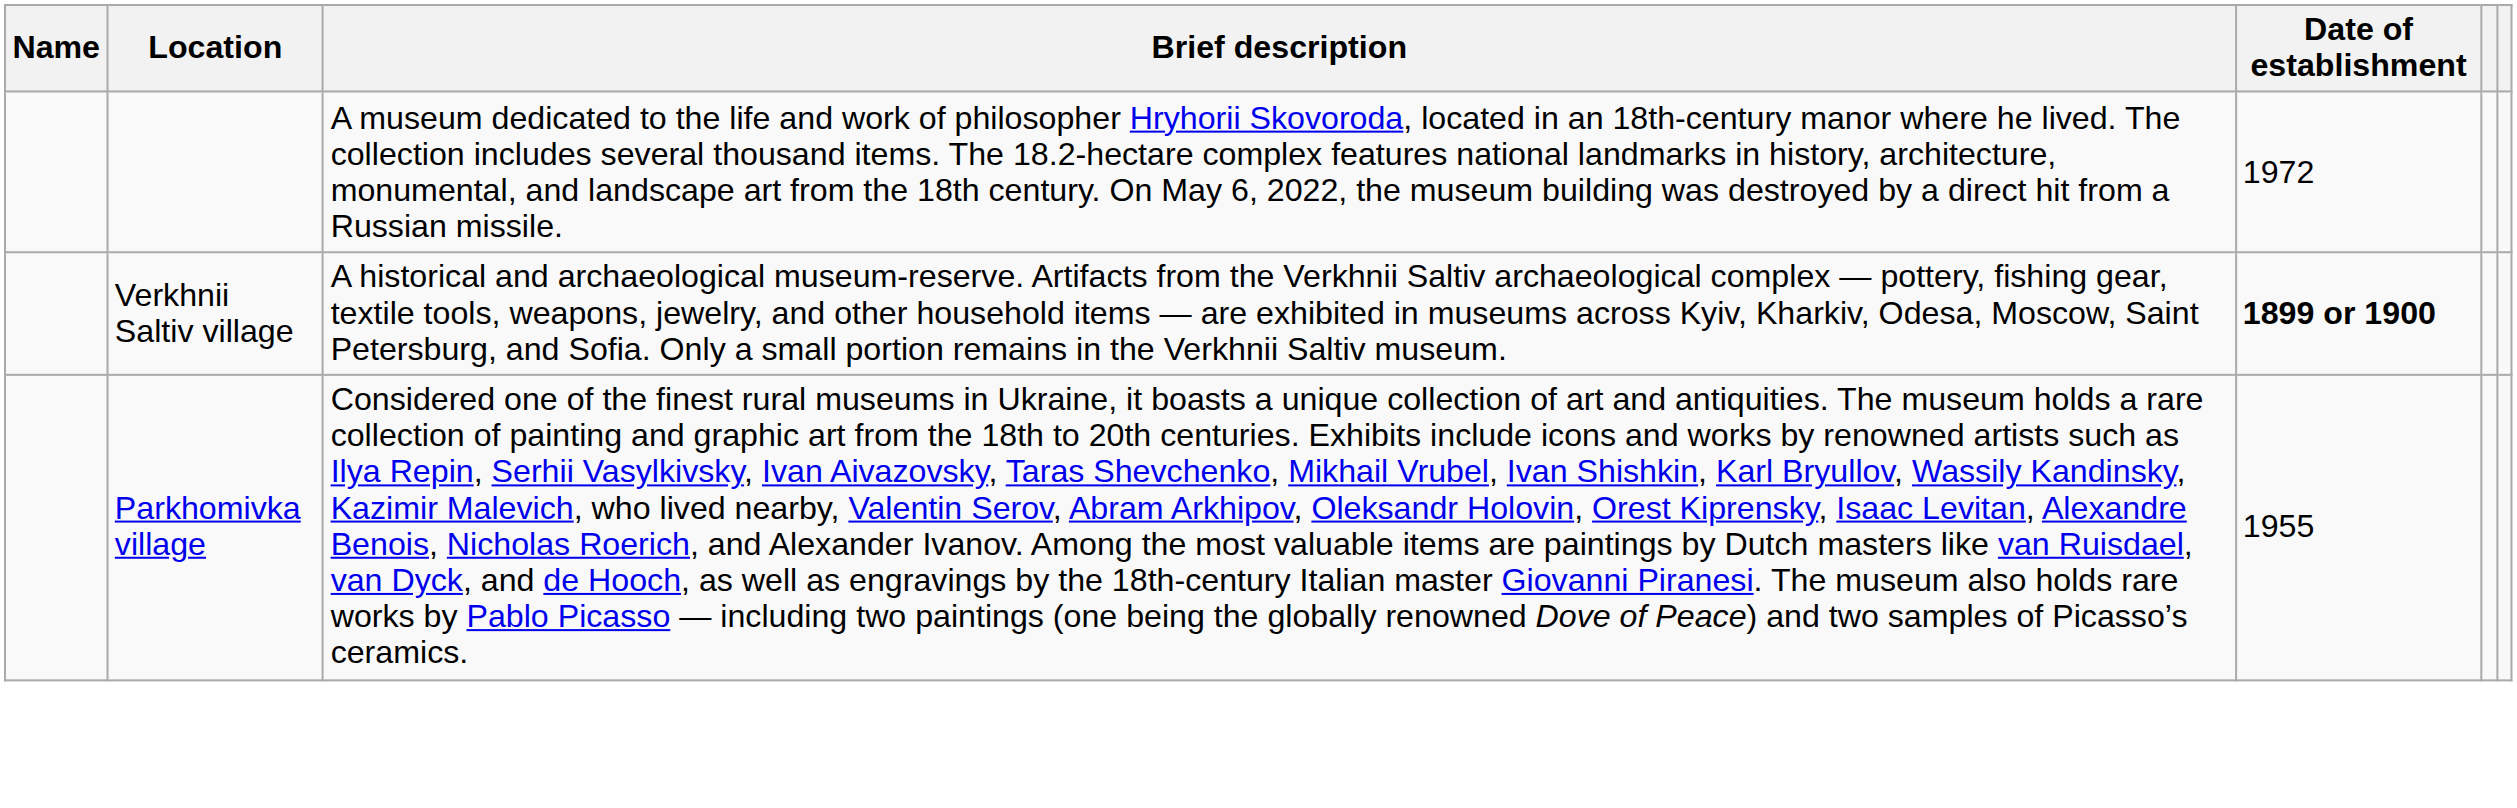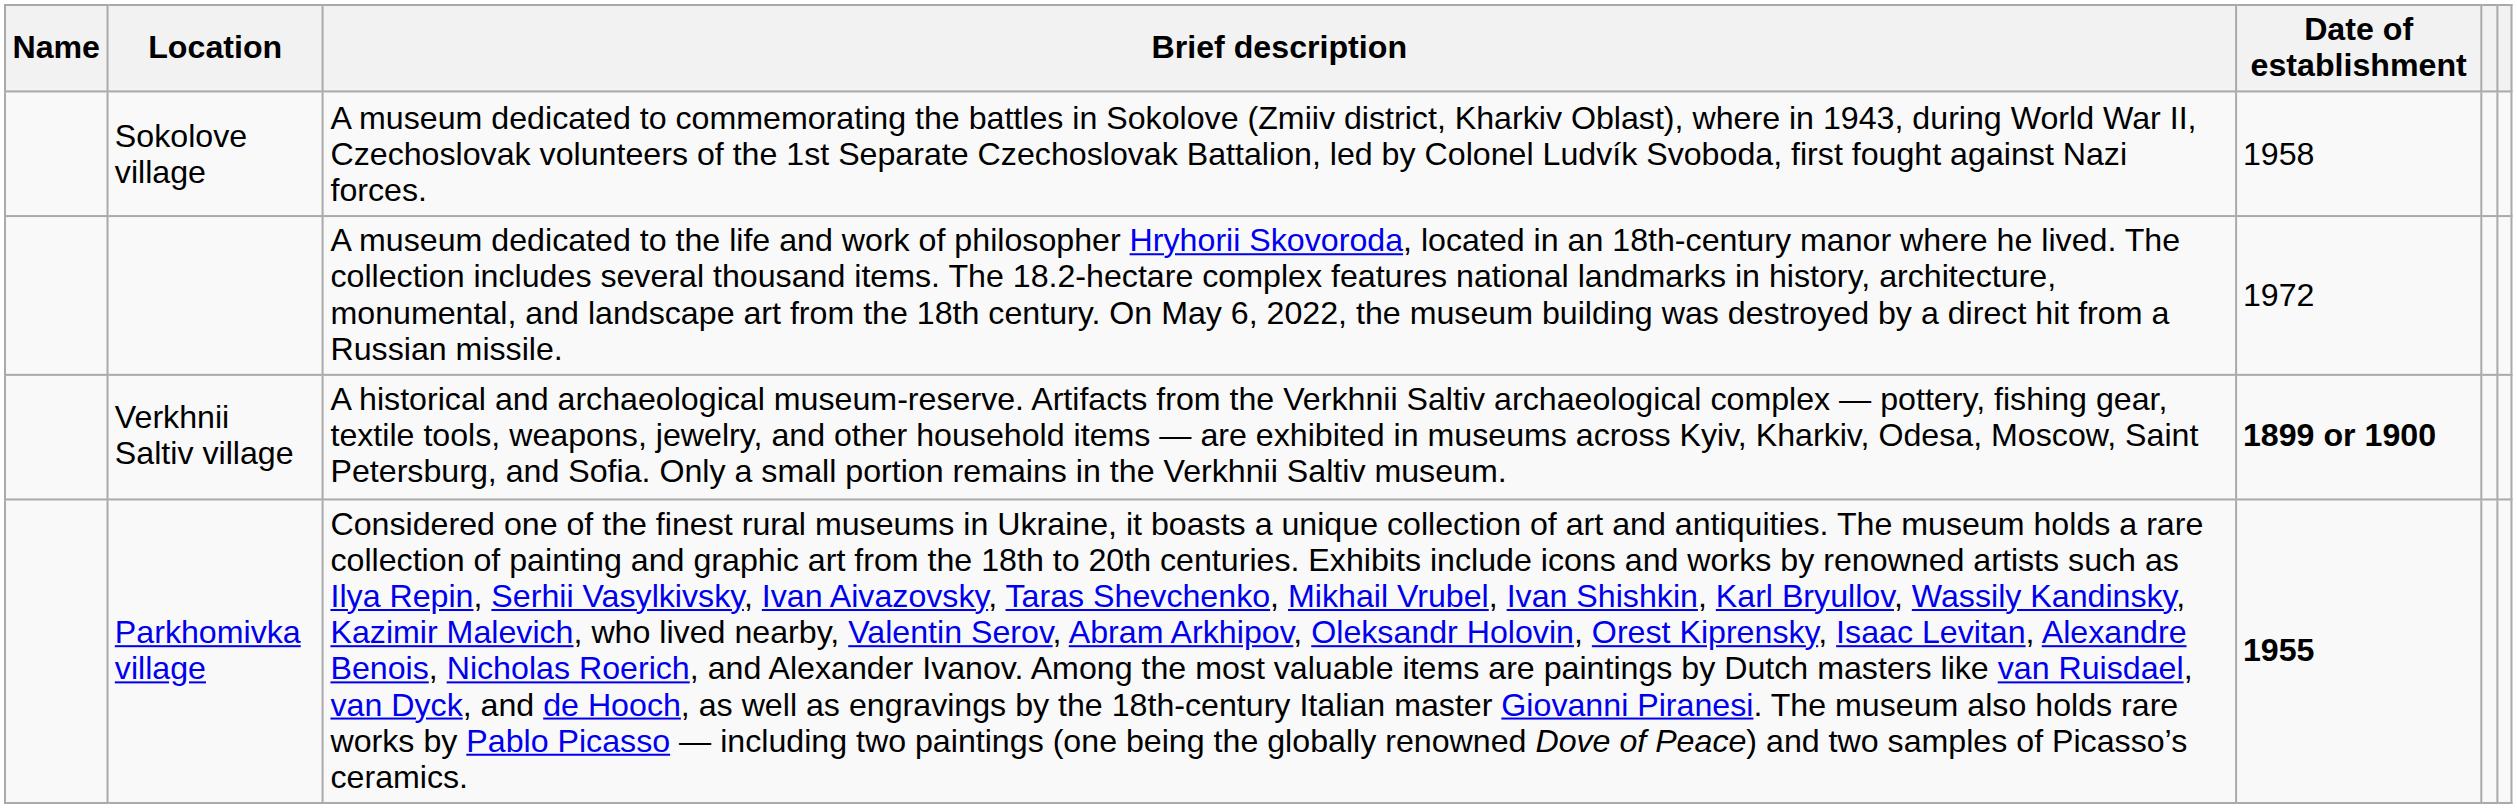+ row: Sokolove village | A museum dedicated to commemorating the battles in Sokolove (Zmiiv district, Kharkiv Oblast), where in 1943, during World War II, Czechoslovak volunteers of the 1st Separate Czechoslovak Battalion, led by Colonel Ludvík Svoboda, first fought against Nazi forces. | 1958
Parkhomivka village | Date of establishment: normal -> bold
